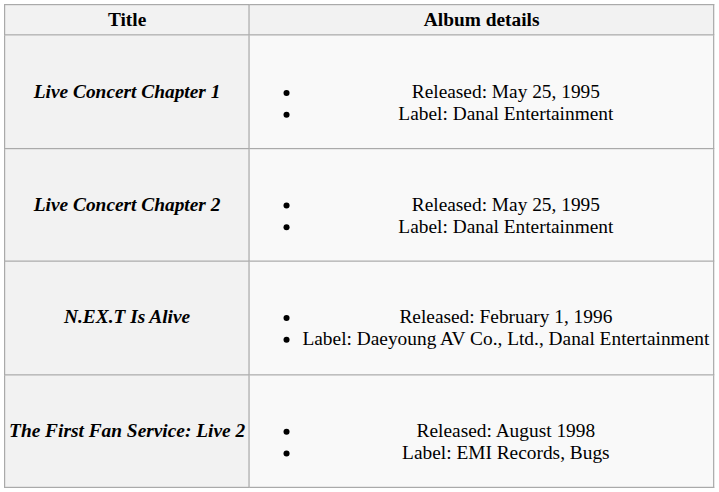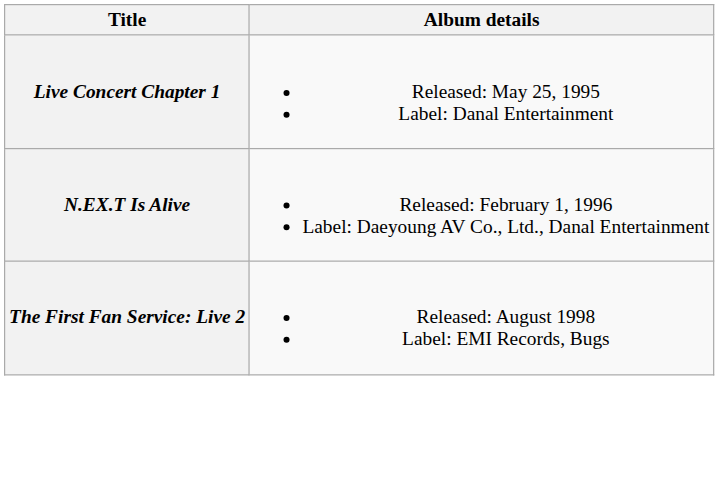- row: Live Concert Chapter 2 | Released: May 25, 1995 Label: Danal Entertainment
